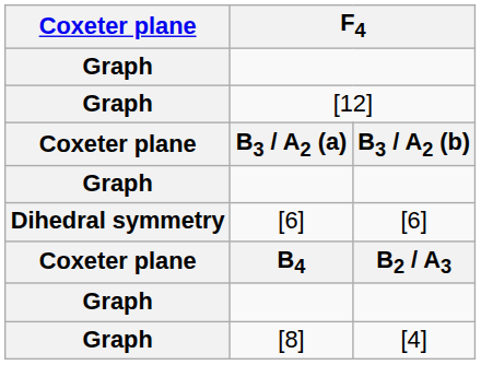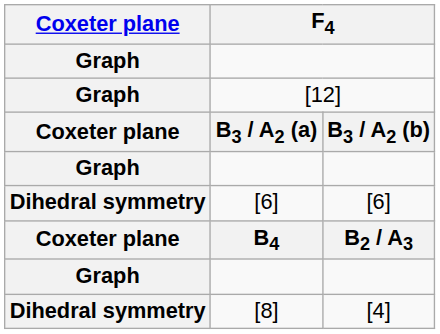[8] | Coxeter plane: Graph -> Dihedral symmetry
